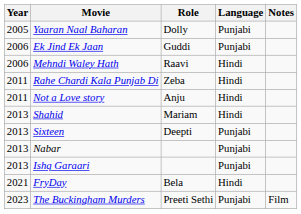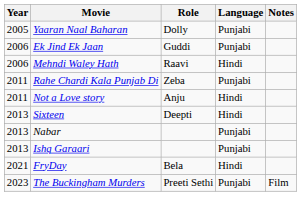Rahe Chardi Kala Punjab Di | Language: Hindi -> Punjabi
- row: 2013 | Shahid | Mariam | Hindi
Sixteen | Language: Punjabi -> Hindi
